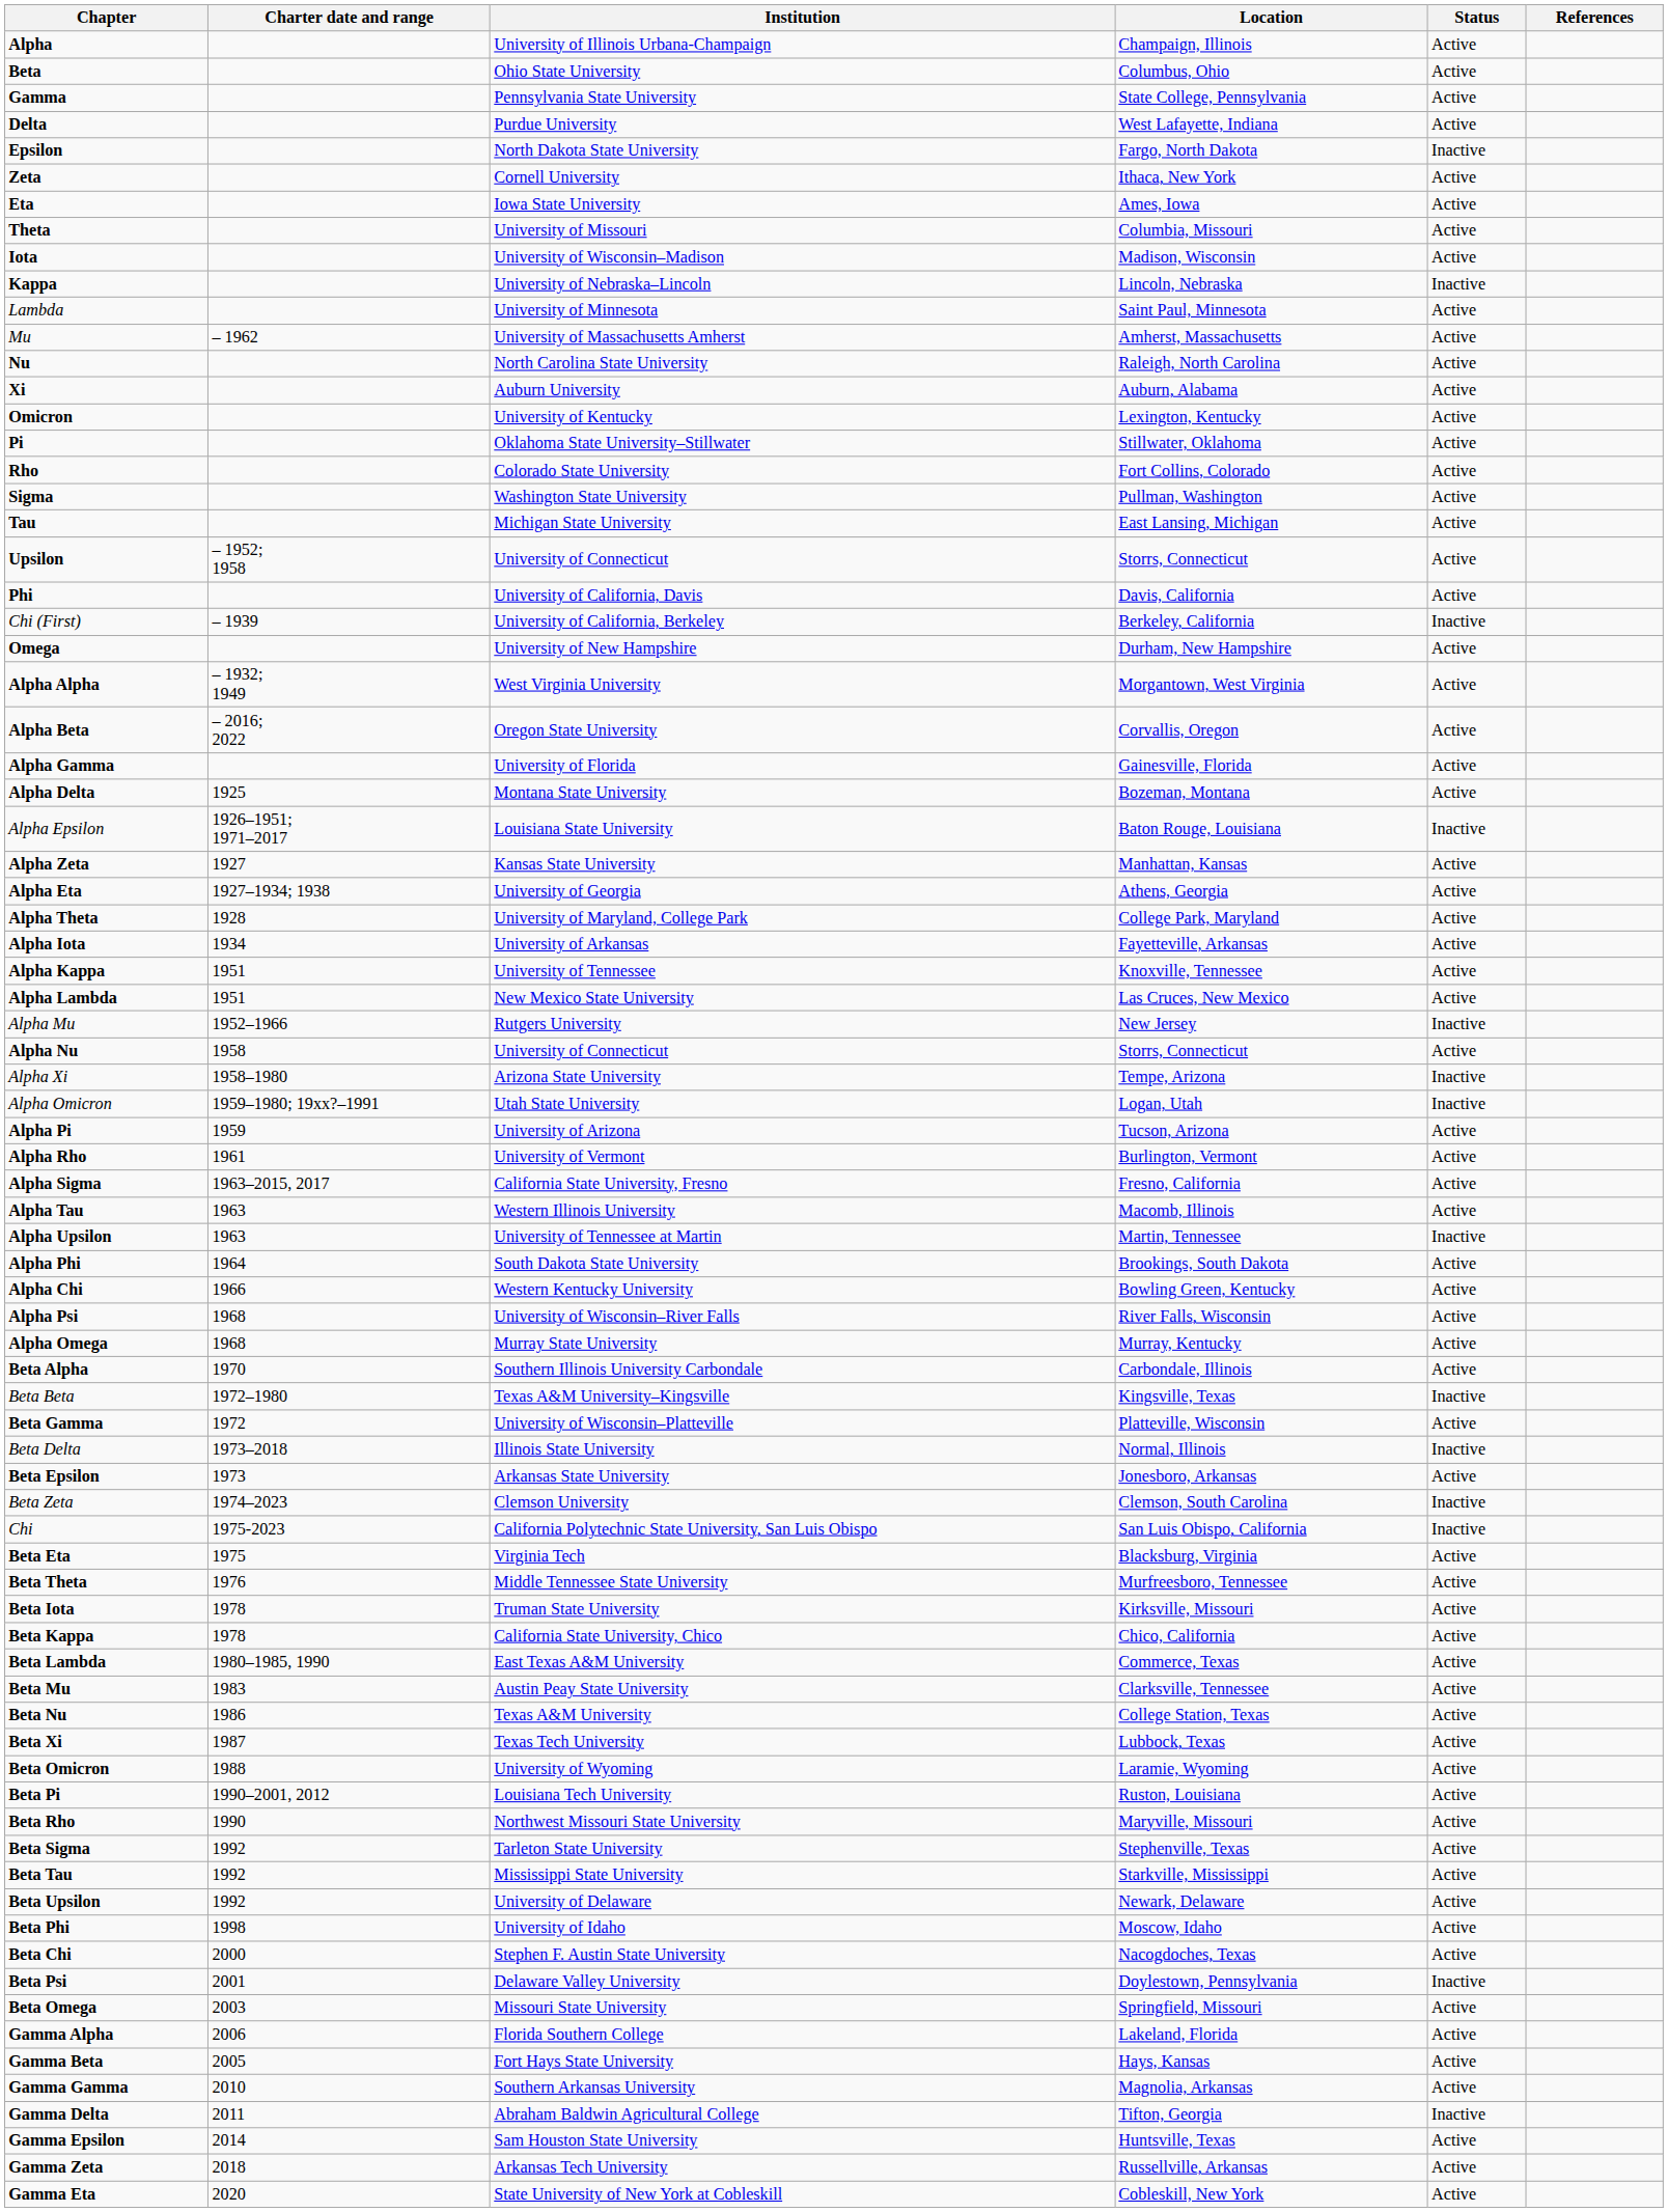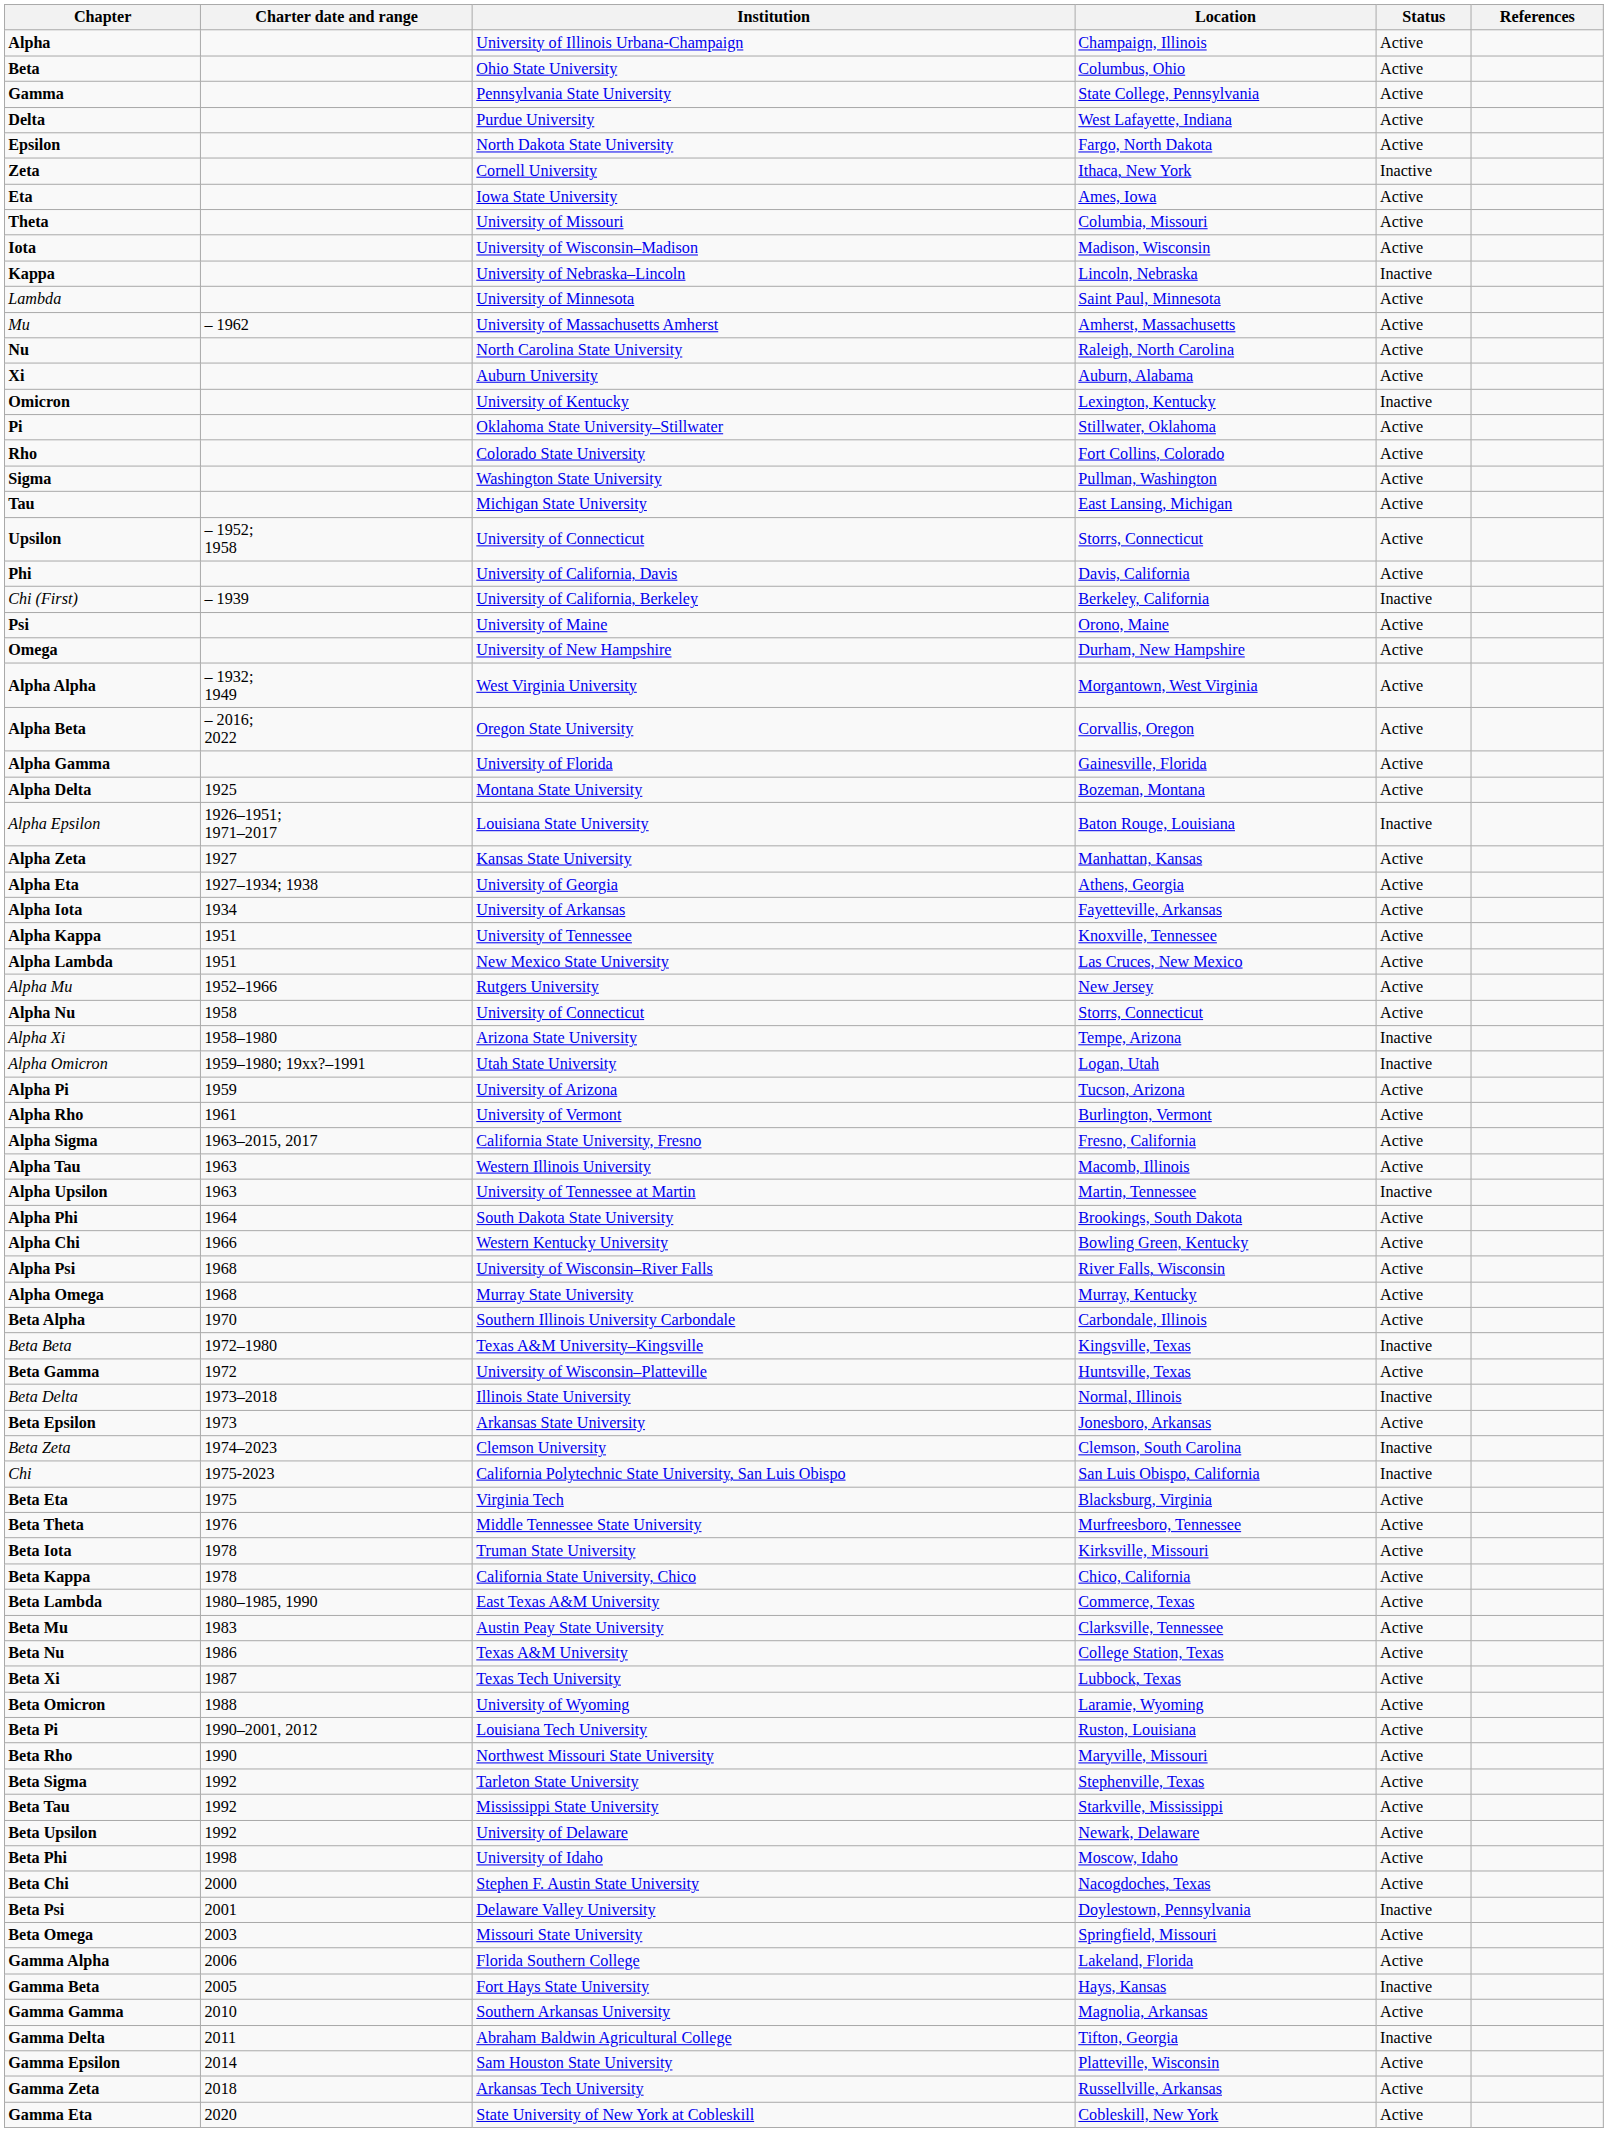Epsilon | Status: Inactive -> Active
Zeta | Status: Active -> Inactive
Omicron | Status: Active -> Inactive
+ row: Psi | University of Maine | Orono, Maine | Active
- row: Alpha Theta | 1928 | University of Maryland, College Park | College Park, Maryland | Active
Alpha Mu | Status: Inactive -> Active
Beta Gamma | Location: Platteville, Wisconsin -> Huntsville, Texas
Gamma Beta | Status: Active -> Inactive
Gamma Epsilon | Location: Huntsville, Texas -> Platteville, Wisconsin
